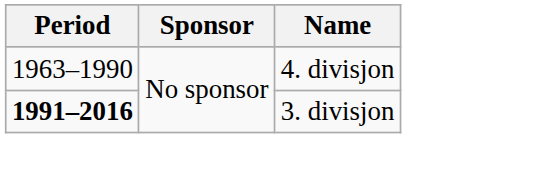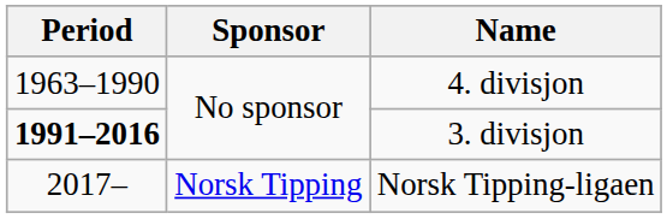+ row: 2017– | Norsk Tipping | Norsk Tipping-ligaen
